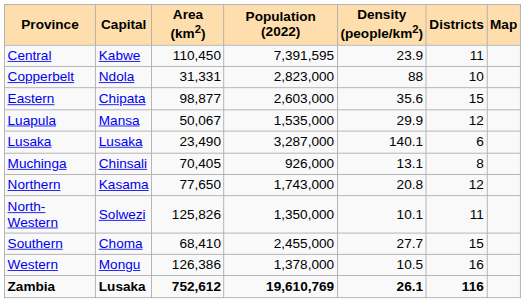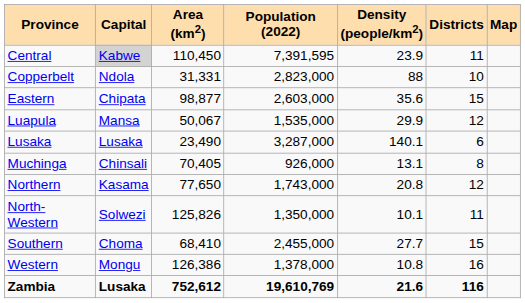Central | Capital: no background -> lightgrey background
Western | Density (people/km2): 10.5 -> 10.8
Zambia | Density (people/km2): 26.1 -> 21.6
